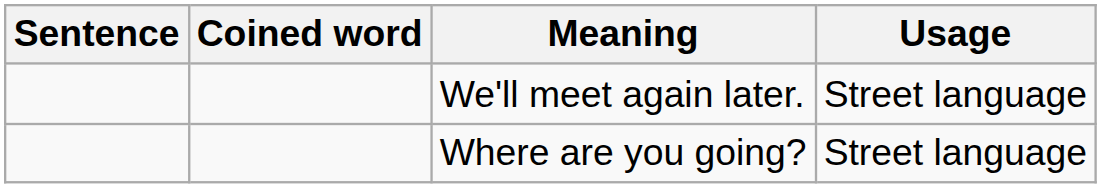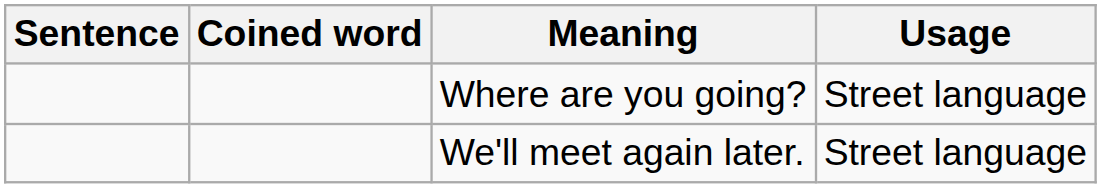rows swapped: We'll meet again later. <-> Where are you going?
